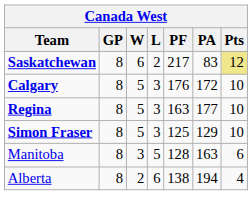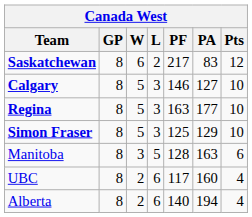Saskatchewan | Pts: khaki background -> no background
Calgary | PF: 176 -> 146
Calgary | PA: 172 -> 127
+ row: UBC | 8 | 2 | 6 | 117 | 160 | 4
Alberta | PF: 138 -> 140
